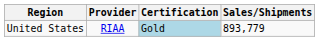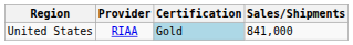United States | Sales/Shipments: 893,779 -> 841,000
